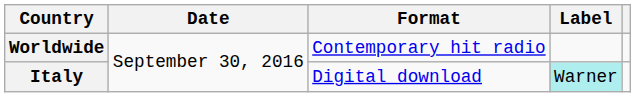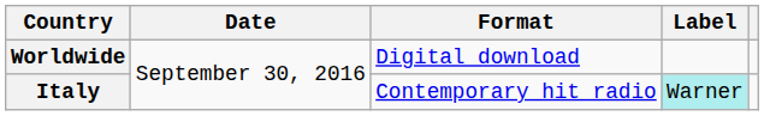Worldwide | Format: Contemporary hit radio -> Digital download
Italy | Format: Digital download -> Contemporary hit radio
